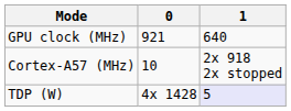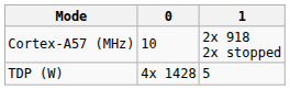- row: GPU clock (MHz) | 921 | 640
TDP (W) | 1: lavender background -> no background
